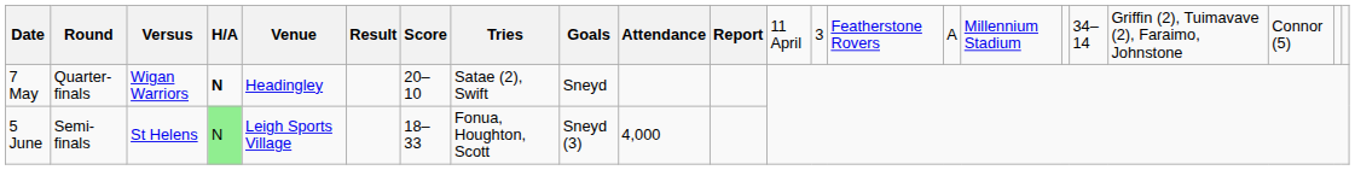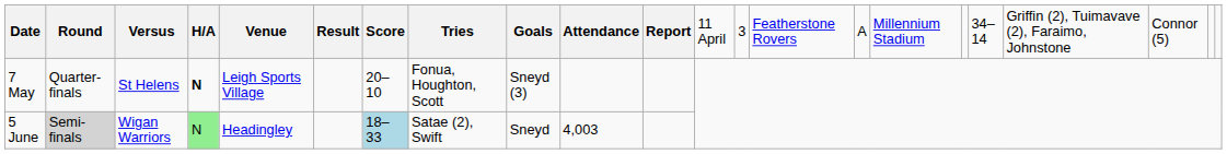7 May | column 3: Wigan Warriors -> St Helens
7 May | column 5: Headingley -> Leigh Sports Village
7 May | column 8: Satae (2), Swift -> Fonua, Houghton, Scott
7 May | column 9: Sneyd -> Sneyd (3)
5 June | column 2: no background -> lightgrey background
5 June | column 3: St Helens -> Wigan Warriors
5 June | column 5: Leigh Sports Village -> Headingley
5 June | column 7: no background -> lightblue background
5 June | column 8: Fonua, Houghton, Scott -> Satae (2), Swift
5 June | column 9: Sneyd (3) -> Sneyd
5 June | column 10: 4,000 -> 4,003
